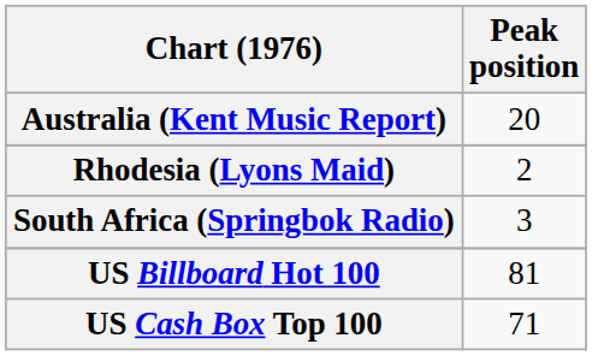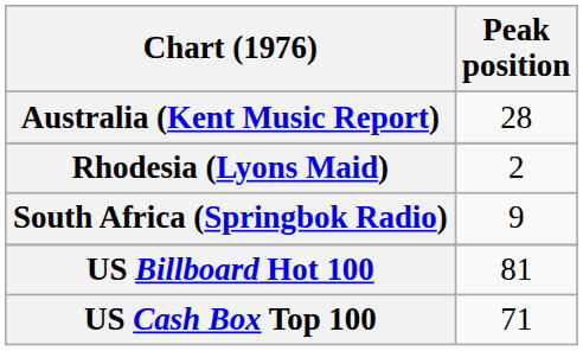Australia (Kent Music Report) | Peak position: 20 -> 28
South Africa (Springbok Radio) | Peak position: 3 -> 9
